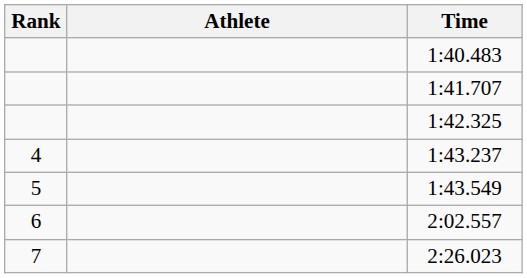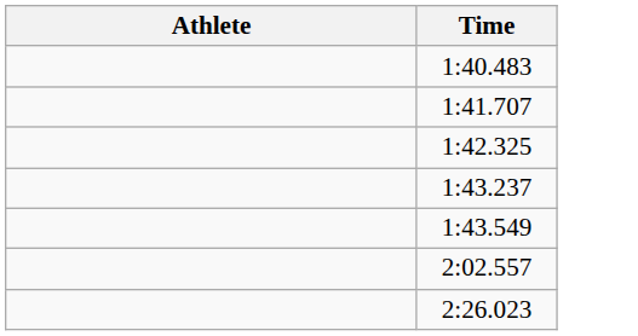- column: Rank | 4 | 5 | 6 | 7
